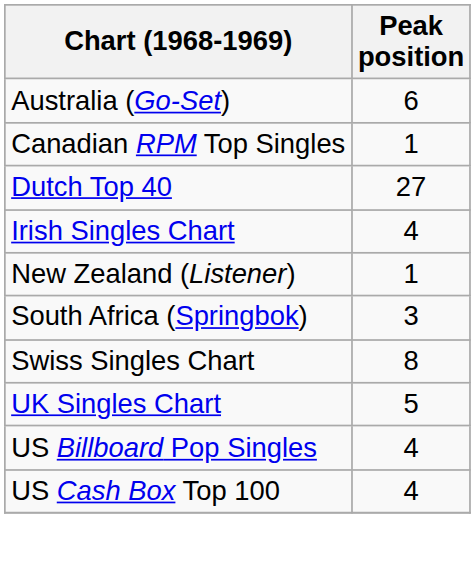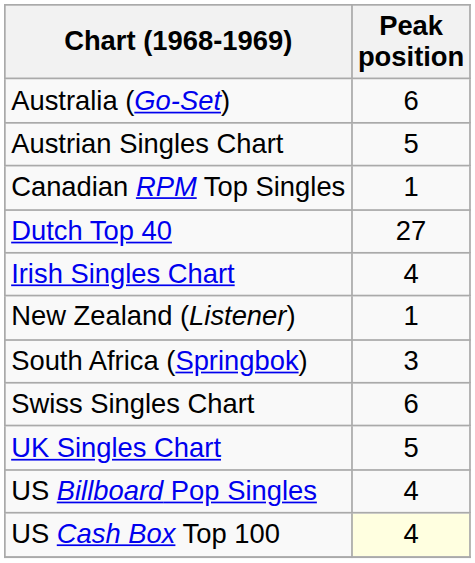+ row: Austrian Singles Chart | 5
Swiss Singles Chart | Peak position: 8 -> 6
US Cash Box Top 100 | Peak position: no background -> lightyellow background
